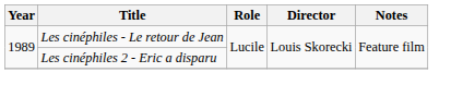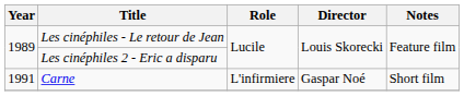+ row: 1991 | Carne | L'infirmiere | Gaspar Noé | Short film
